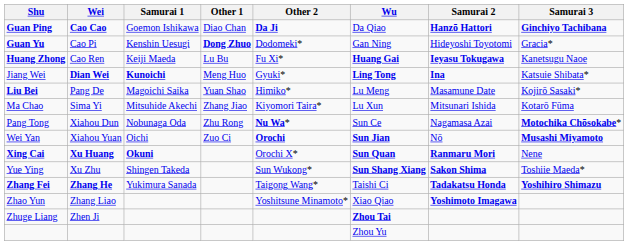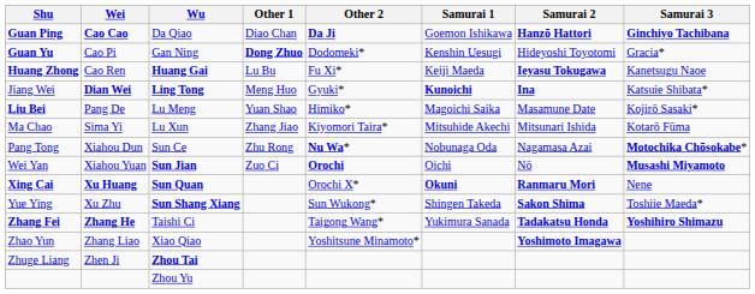columns swapped: Wu <-> Samurai 1
